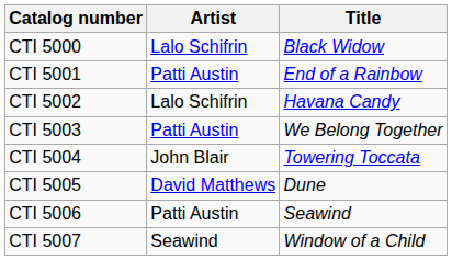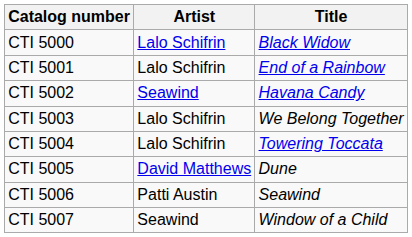CTI 5001 | Artist: Patti Austin -> Lalo Schifrin
CTI 5002 | Artist: Lalo Schifrin -> Seawind
CTI 5003 | Artist: Patti Austin -> Lalo Schifrin
CTI 5004 | Artist: John Blair -> Lalo Schifrin
